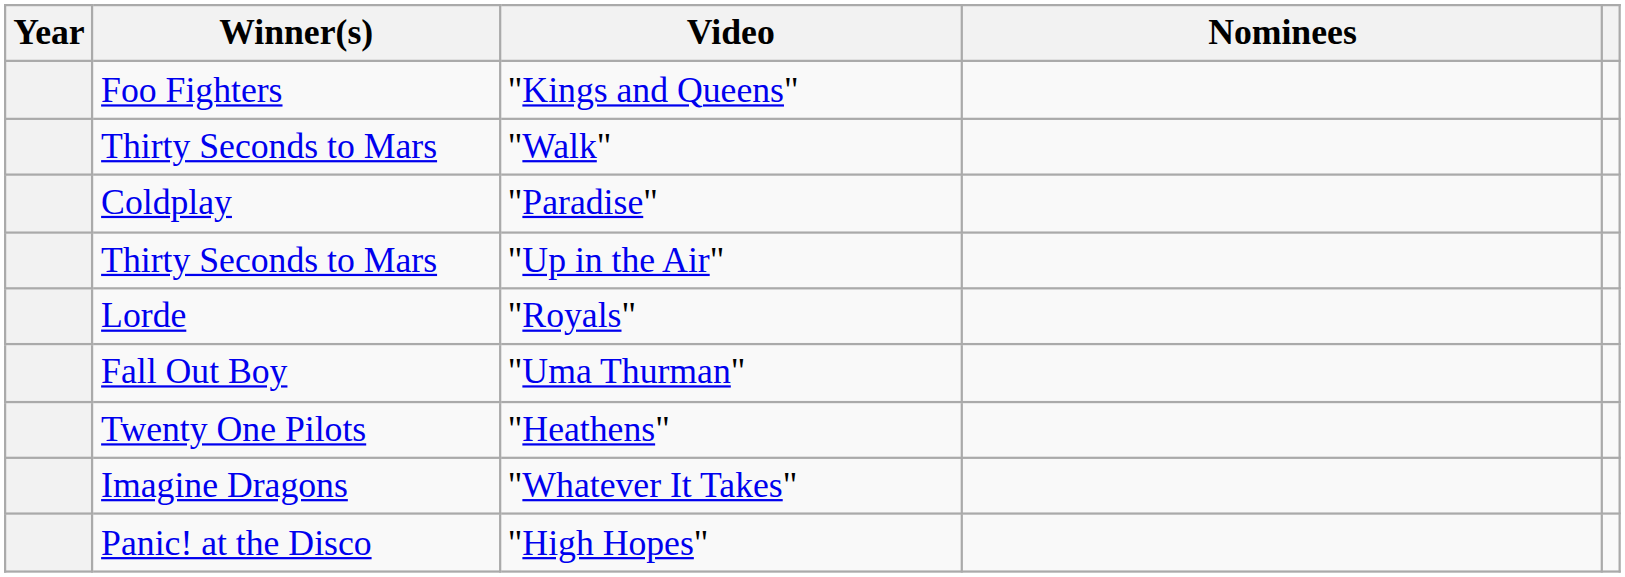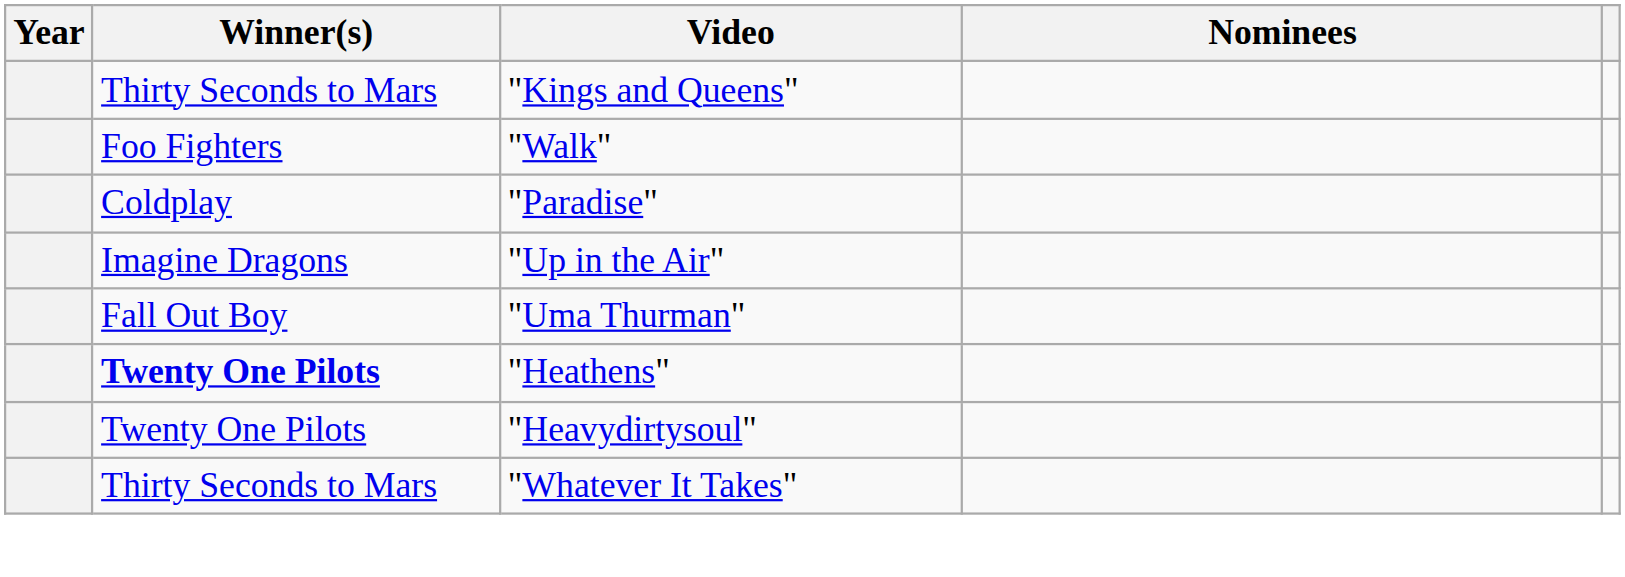"Kings and Queens" | Winner(s): Foo Fighters -> Thirty Seconds to Mars
"Walk" | Winner(s): Thirty Seconds to Mars -> Foo Fighters
"Up in the Air" | Winner(s): Thirty Seconds to Mars -> Imagine Dragons
- row: Lorde | "Royals"
"Heathens" | Winner(s): normal -> bold
+ row: Twenty One Pilots | "Heavydirtysoul"
"Whatever It Takes" | Winner(s): Imagine Dragons -> Thirty Seconds to Mars
- row: Panic! at the Disco | "High Hopes"
